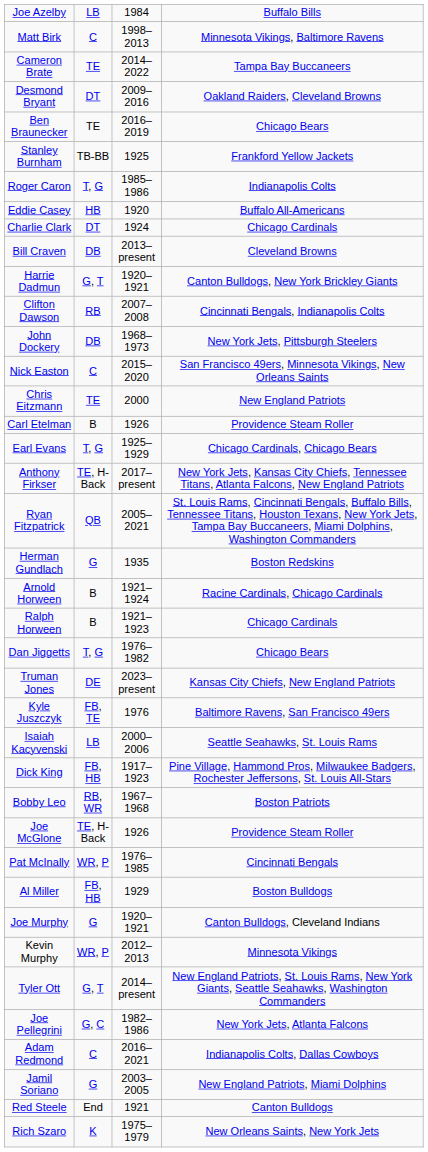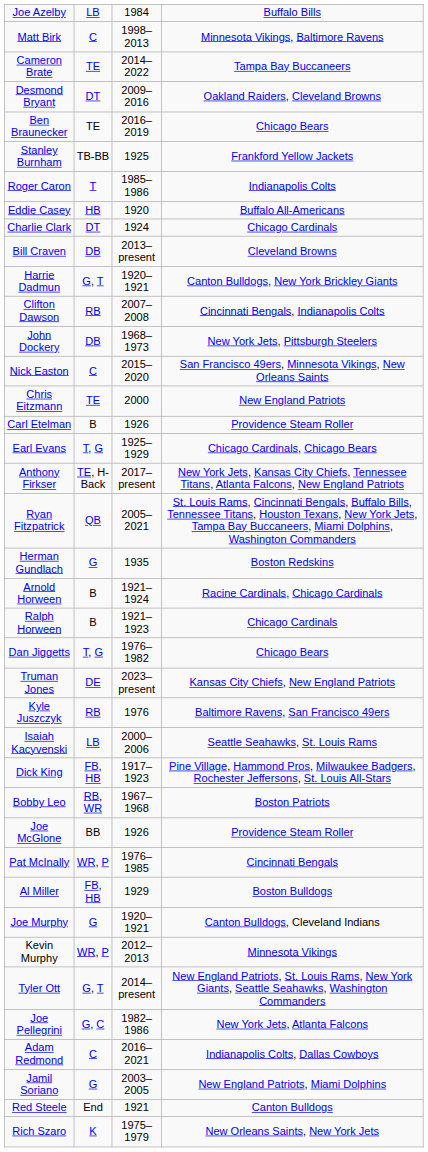Roger Caron | column 2: T, G -> T
Kyle Juszczyk | column 2: FB, TE -> RB
Joe McGlone | column 2: TE, H-Back -> BB
